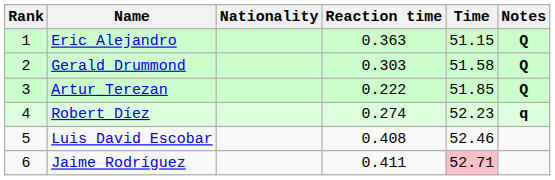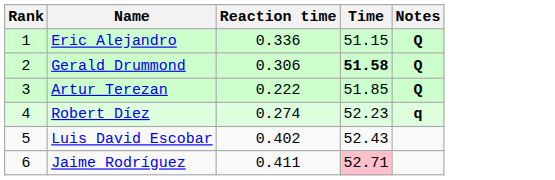- column: Nationality
Eric Alejandro | Reaction time: 0.363 -> 0.336
Gerald Drummond | Reaction time: 0.303 -> 0.306
Gerald Drummond | Time: normal -> bold
Luis David Escobar | Reaction time: 0.408 -> 0.402
Luis David Escobar | Time: 52.46 -> 52.43
